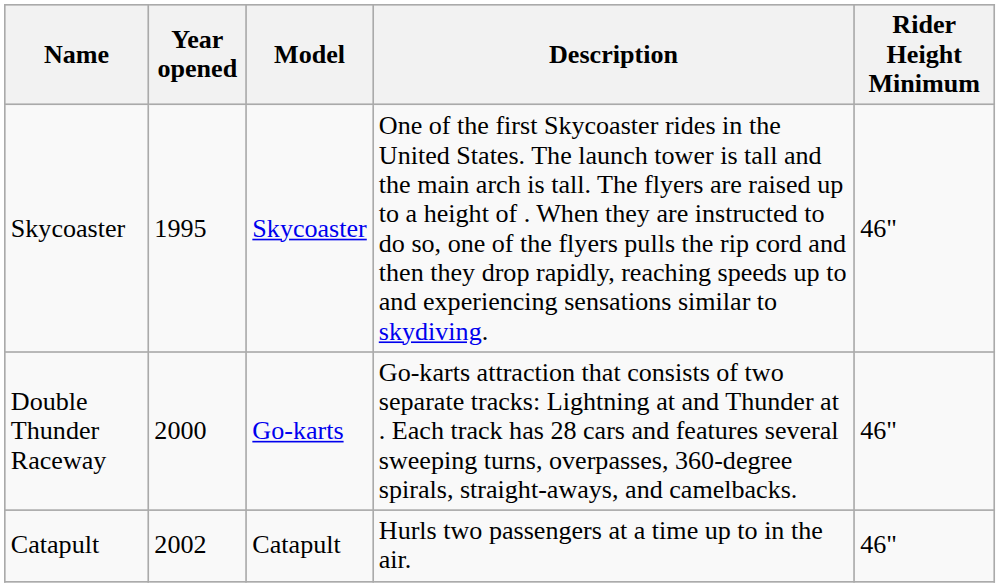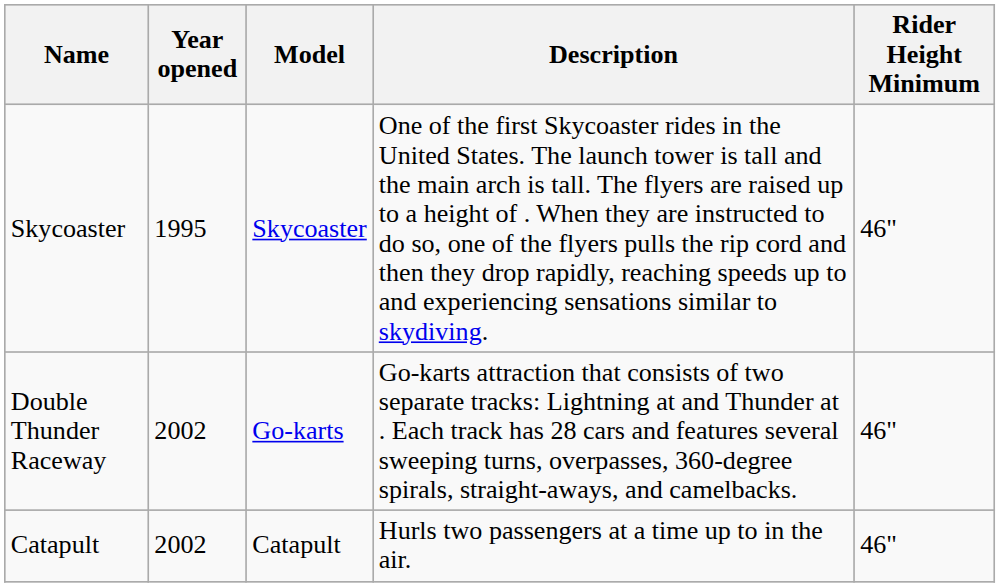Double Thunder Raceway | Year opened: 2000 -> 2002
